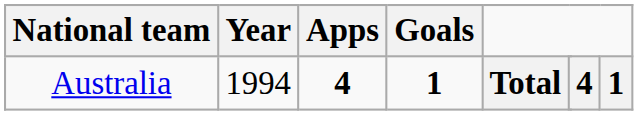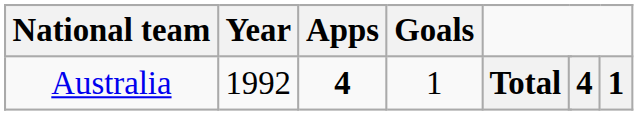Australia | Year: 1994 -> 1992
Australia | Goals: bold -> normal
